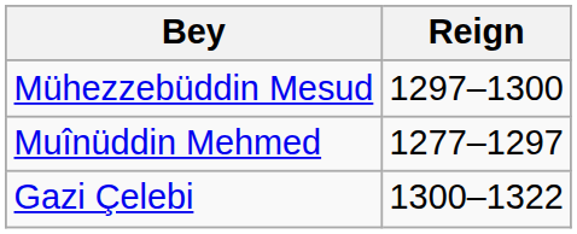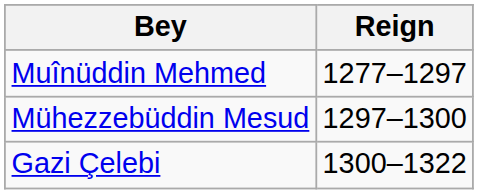rows swapped: Muînüddin Mehmed <-> Mühezzebüddin Mesud
